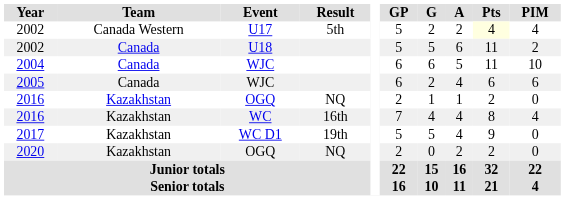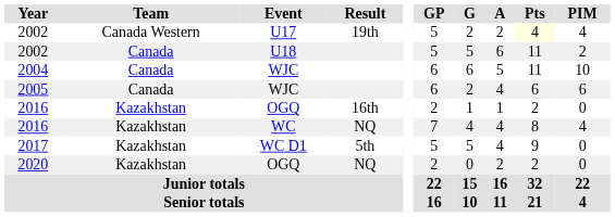2002 / U17 | Result: 5th -> 19th
2016 / OGQ | Result: NQ -> 16th
2016 / WC | Result: 16th -> NQ
2017 | Result: 19th -> 5th
